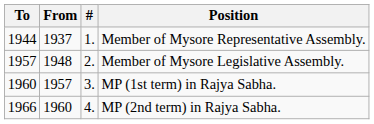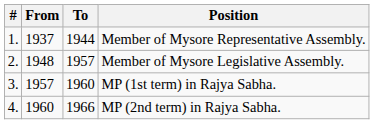columns swapped: # <-> To
